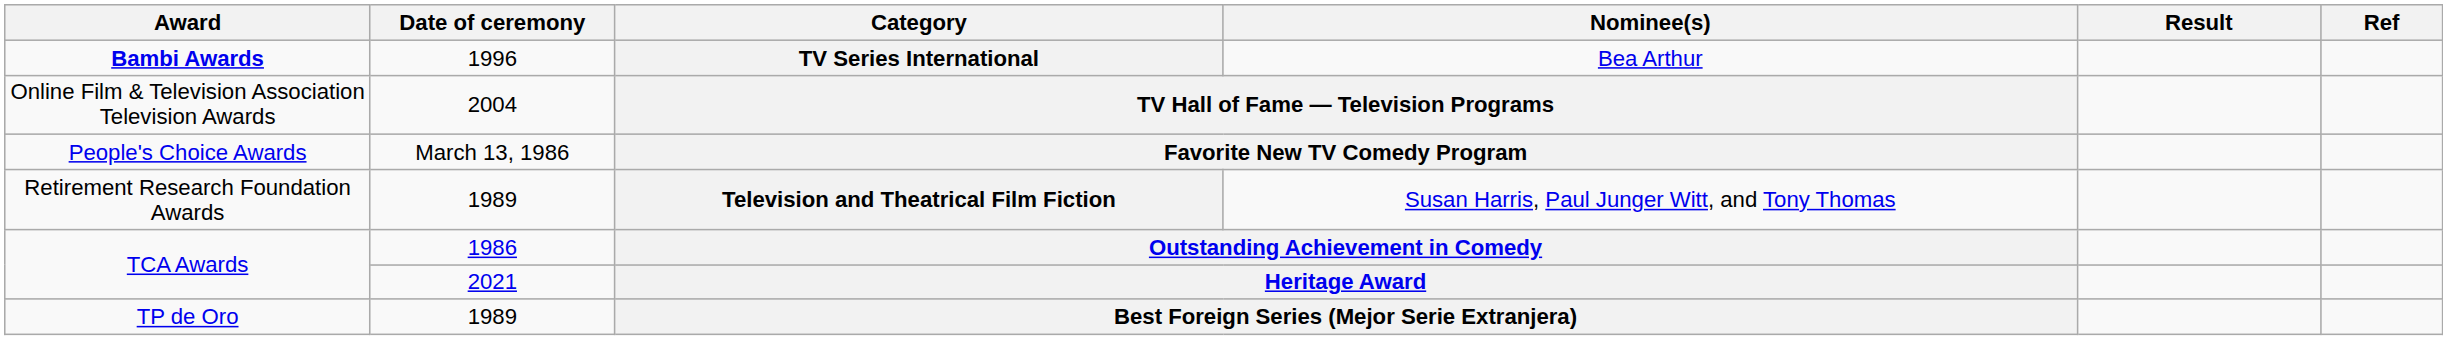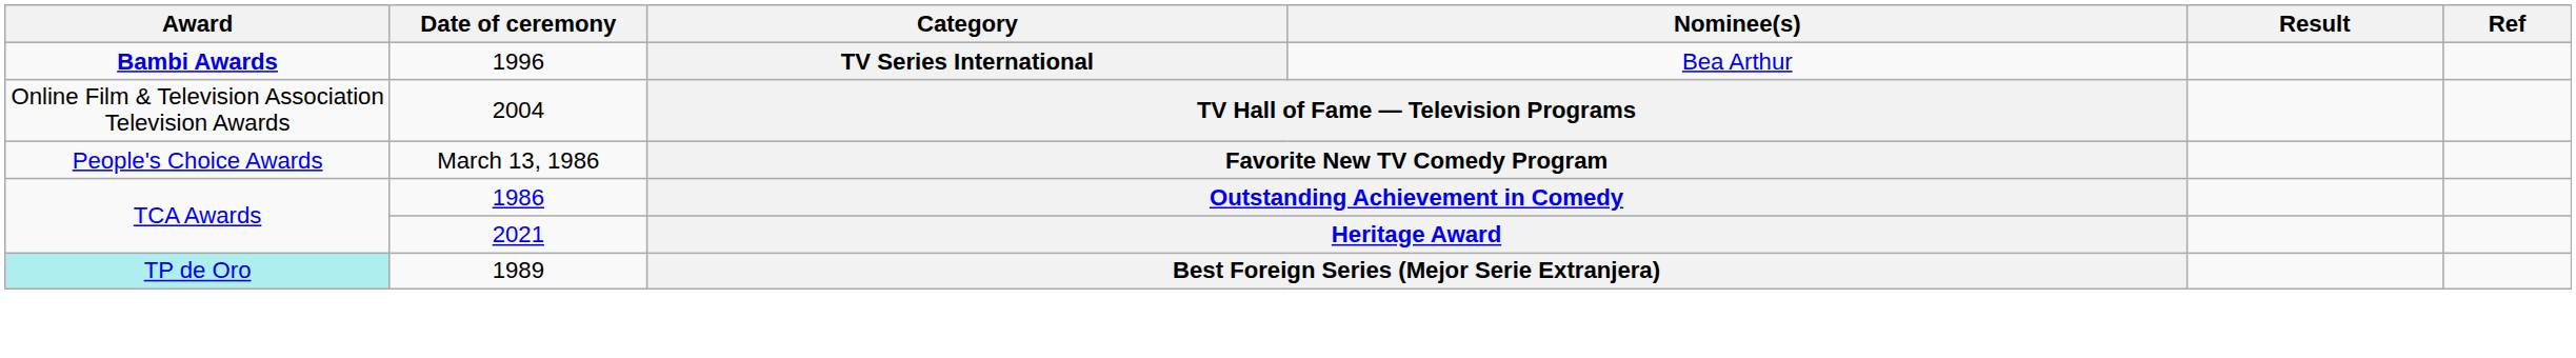- row: Retirement Research Foundation Awards | 1989 | Television and Theatrical Film Fiction | Susan Harris, Paul Junger Witt, and Tony Thomas
Best Foreign Series (Mejor Serie Extranjera) | Award: no background -> paleturquoise background
